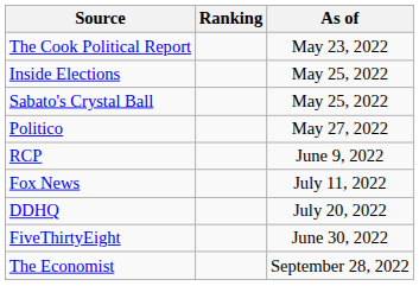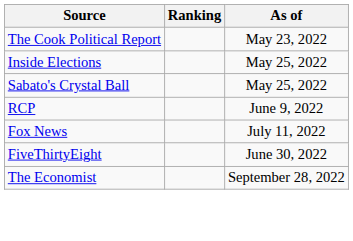- row: Politico | May 27, 2022
- row: DDHQ | July 20, 2022
